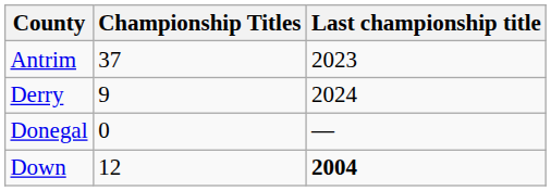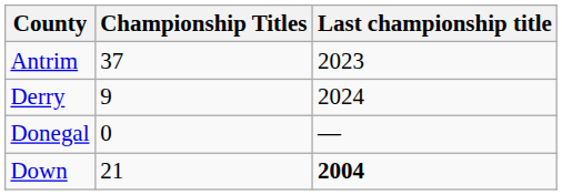Down | Championship Titles: 12 -> 21
